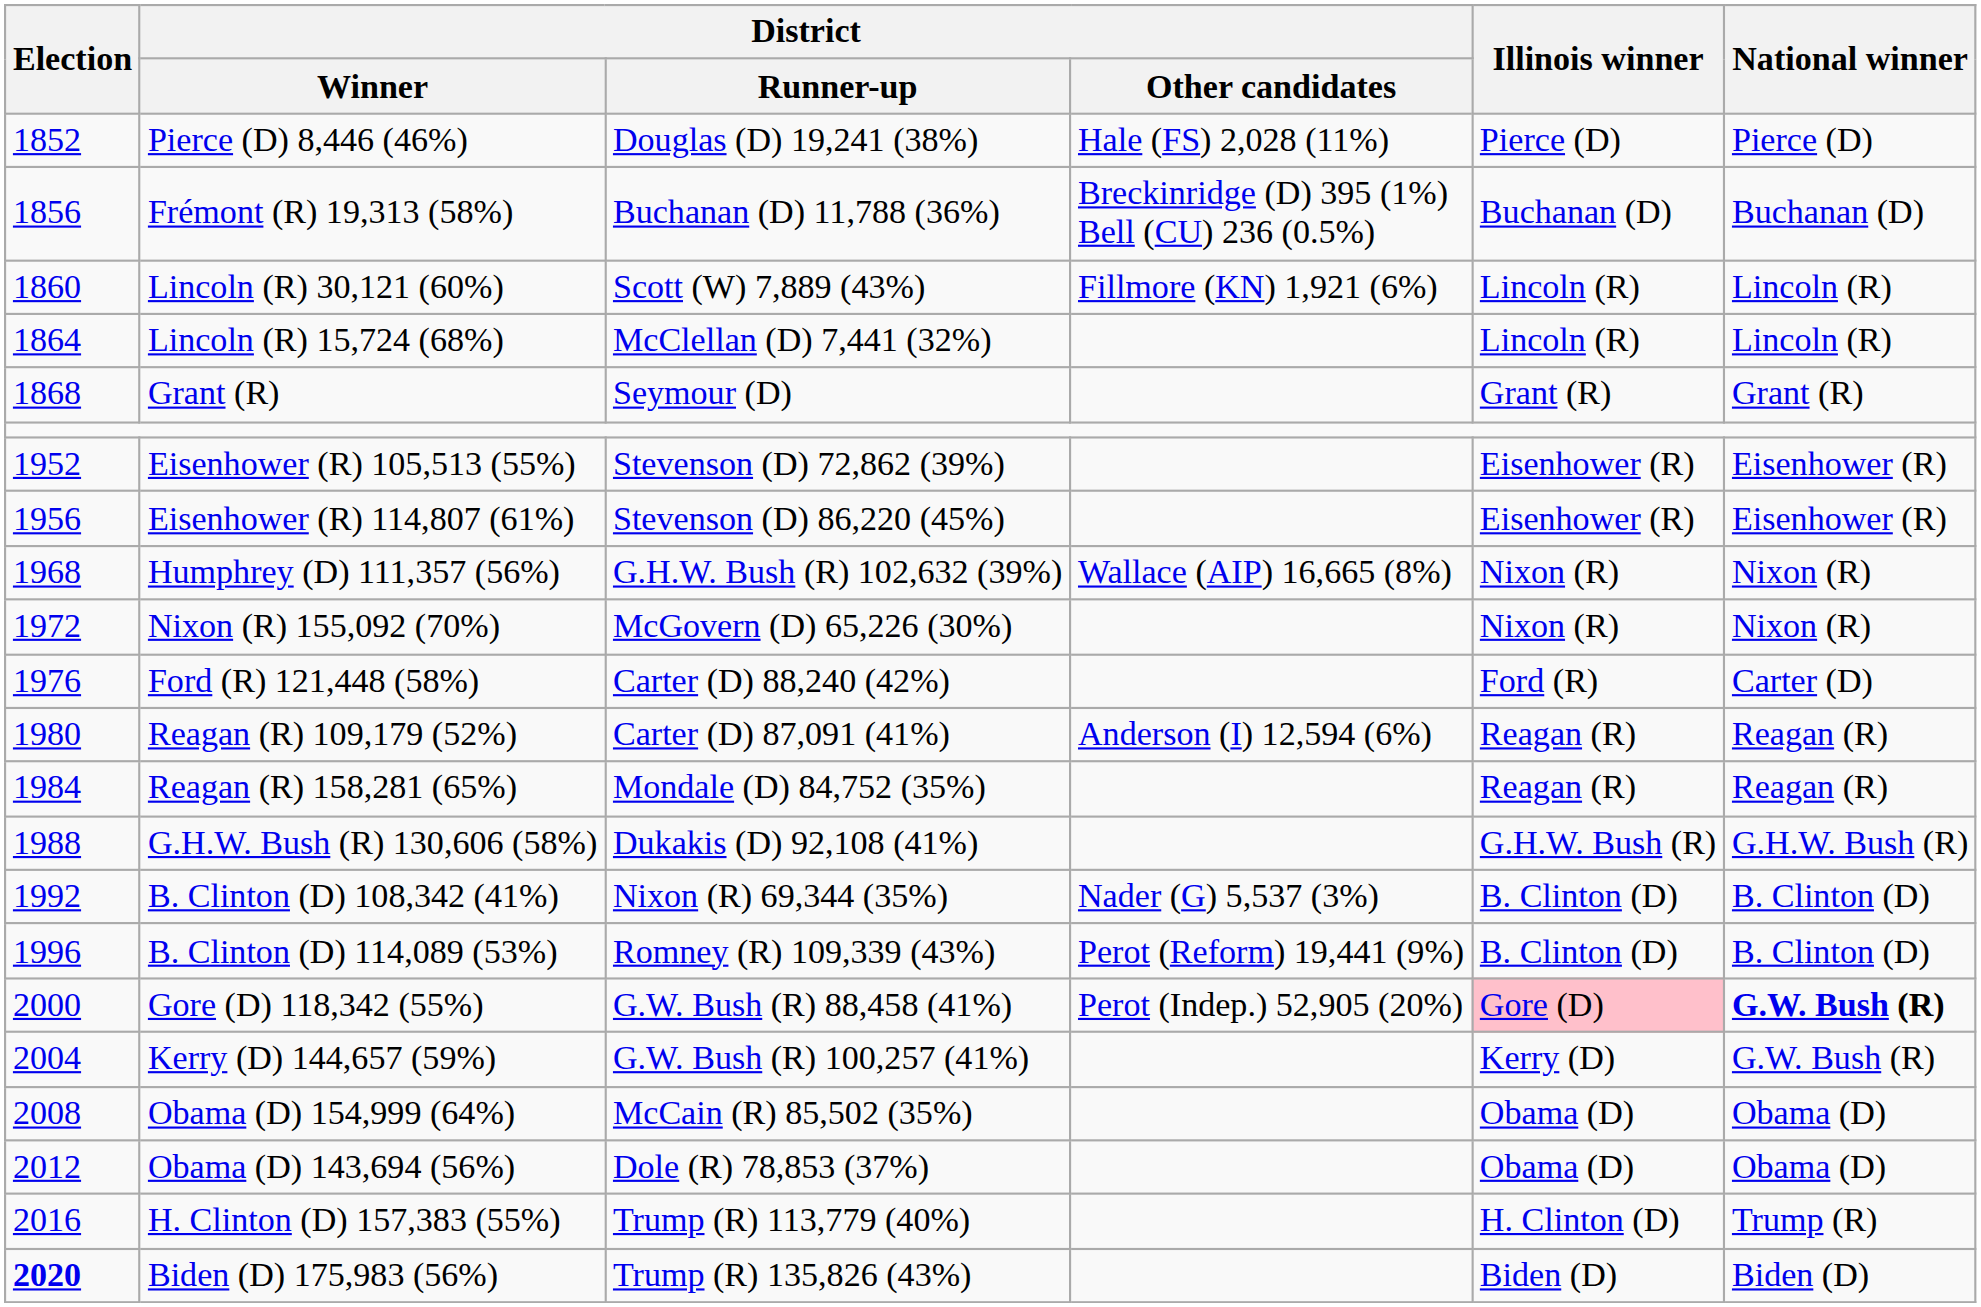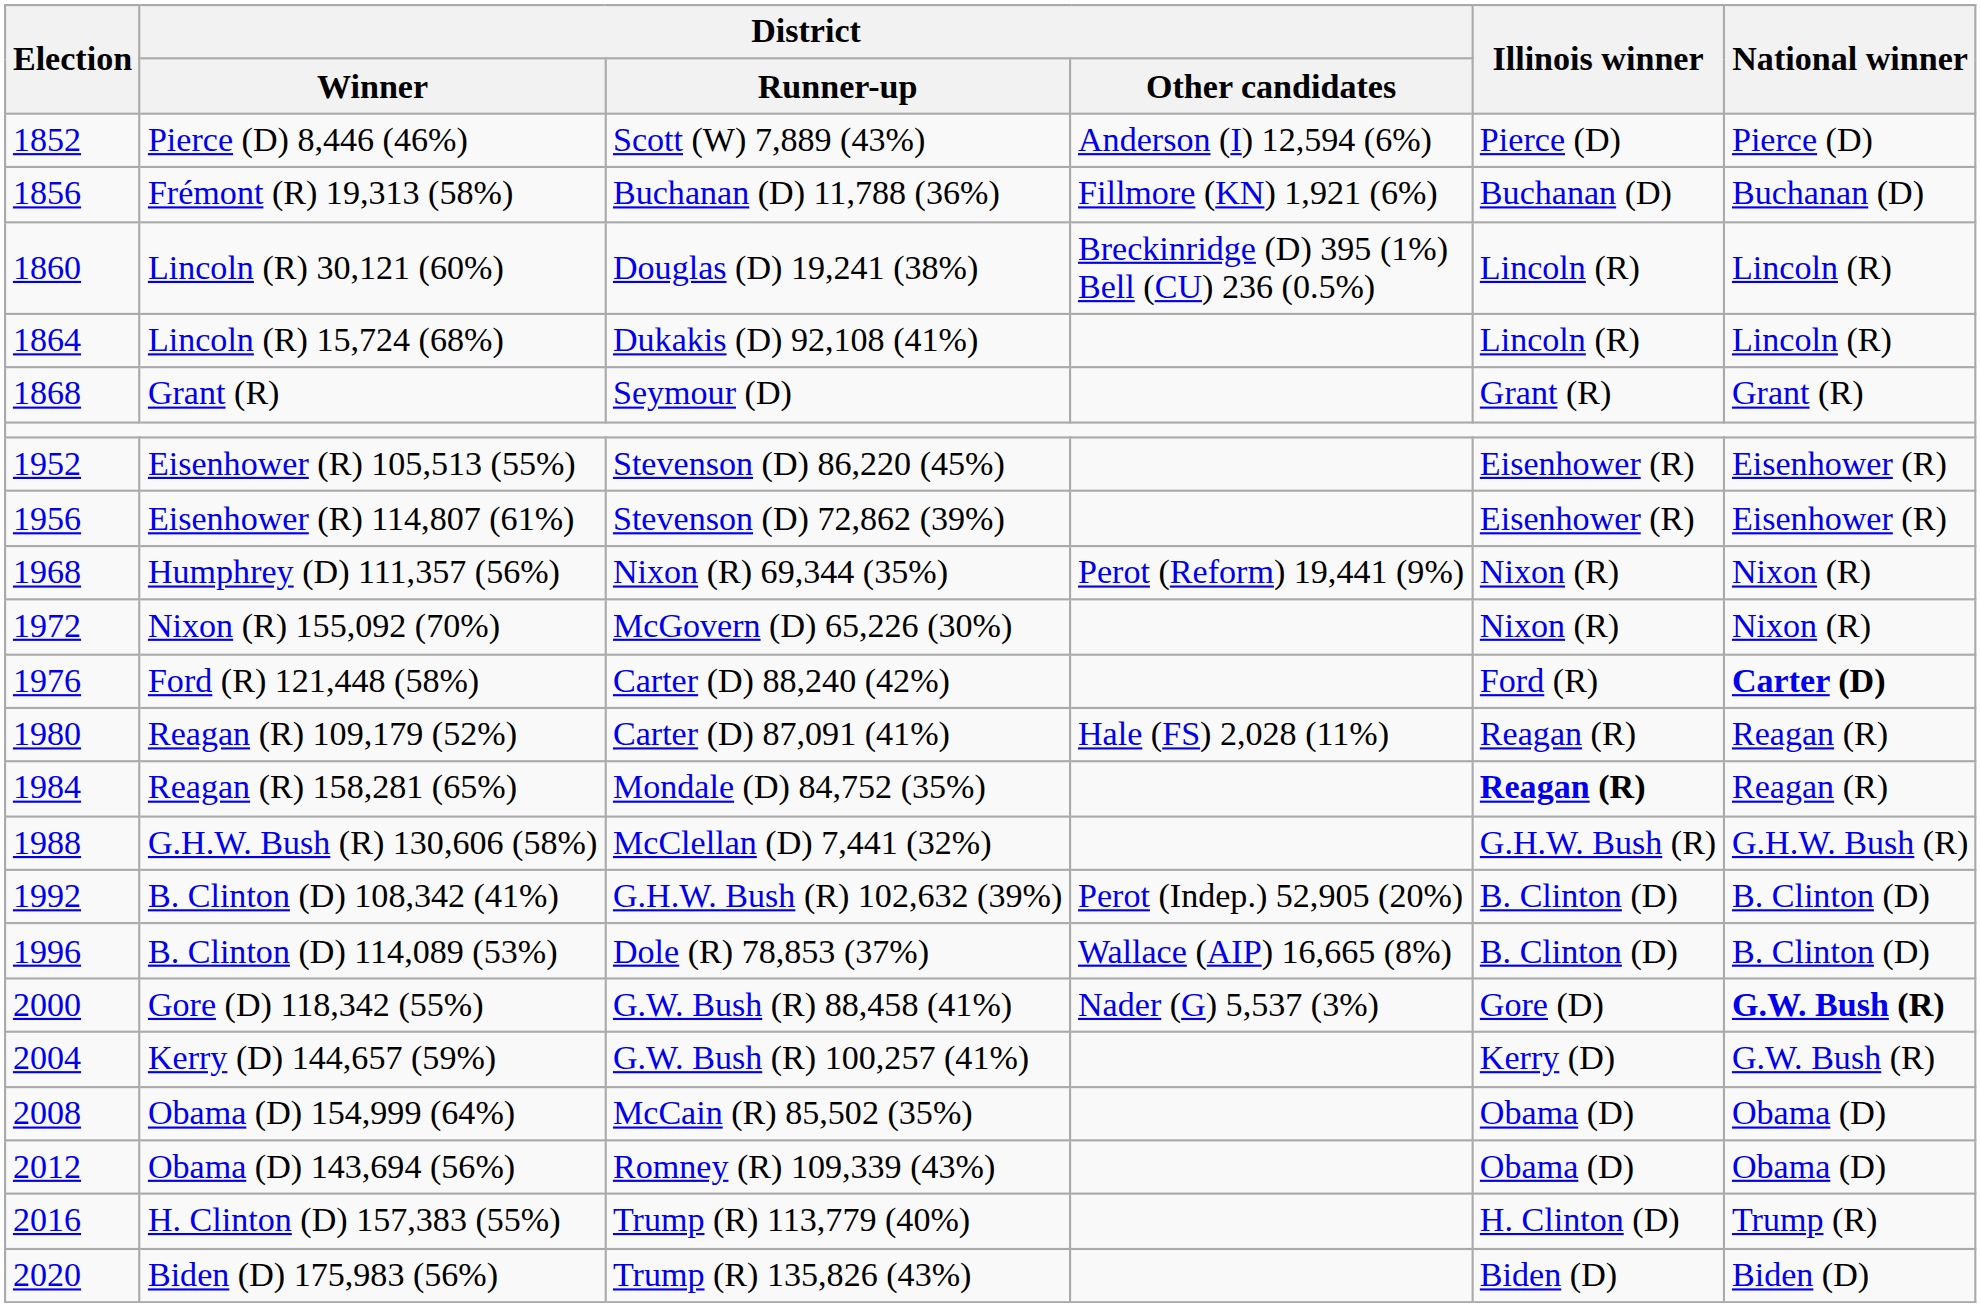Pierce (D) 8,446 (46%) | District / Runner-up: Douglas (D) 19,241 (38%) -> Scott (W) 7,889 (43%)
Pierce (D) 8,446 (46%) | District / Other candidates: Hale (FS) 2,028 (11%) -> Anderson (I) 12,594 (6%)
Frémont (R) 19,313 (58%) | District / Other candidates: Breckinridge (D) 395 (1%) Bell (CU) 236 (0.5%) -> Fillmore (KN) 1,921 (6%)
Lincoln (R) 30,121 (60%) | District / Runner-up: Scott (W) 7,889 (43%) -> Douglas (D) 19,241 (38%)
Lincoln (R) 30,121 (60%) | District / Other candidates: Fillmore (KN) 1,921 (6%) -> Breckinridge (D) 395 (1%) Bell (CU) 236 (0.5%)
Lincoln (R) 15,724 (68%) | District / Runner-up: McClellan (D) 7,441 (32%) -> Dukakis (D) 92,108 (41%)
Eisenhower (R) 105,513 (55%) | District / Runner-up: Stevenson (D) 72,862 (39%) -> Stevenson (D) 86,220 (45%)
Eisenhower (R) 114,807 (61%) | District / Runner-up: Stevenson (D) 86,220 (45%) -> Stevenson (D) 72,862 (39%)
Humphrey (D) 111,357 (56%) | District / Runner-up: G.H.W. Bush (R) 102,632 (39%) -> Nixon (R) 69,344 (35%)
Humphrey (D) 111,357 (56%) | District / Other candidates: Wallace (AIP) 16,665 (8%) -> Perot (Reform) 19,441 (9%)
Ford (R) 121,448 (58%) | National winner: normal -> bold
Reagan (R) 109,179 (52%) | District / Other candidates: Anderson (I) 12,594 (6%) -> Hale (FS) 2,028 (11%)
Reagan (R) 158,281 (65%) | Illinois winner: normal -> bold
G.H.W. Bush (R) 130,606 (58%) | District / Runner-up: Dukakis (D) 92,108 (41%) -> McClellan (D) 7,441 (32%)
B. Clinton (D) 108,342 (41%) | District / Runner-up: Nixon (R) 69,344 (35%) -> G.H.W. Bush (R) 102,632 (39%)
B. Clinton (D) 108,342 (41%) | District / Other candidates: Nader (G) 5,537 (3%) -> Perot (Indep.) 52,905 (20%)
B. Clinton (D) 114,089 (53%) | District / Runner-up: Romney (R) 109,339 (43%) -> Dole (R) 78,853 (37%)
B. Clinton (D) 114,089 (53%) | District / Other candidates: Perot (Reform) 19,441 (9%) -> Wallace (AIP) 16,665 (8%)
Gore (D) 118,342 (55%) | District / Other candidates: Perot (Indep.) 52,905 (20%) -> Nader (G) 5,537 (3%)
Gore (D) 118,342 (55%) | Illinois winner: pink background -> no background
Obama (D) 143,694 (56%) | District / Runner-up: Dole (R) 78,853 (37%) -> Romney (R) 109,339 (43%)
Biden (D) 175,983 (56%) | Election: bold -> normal
